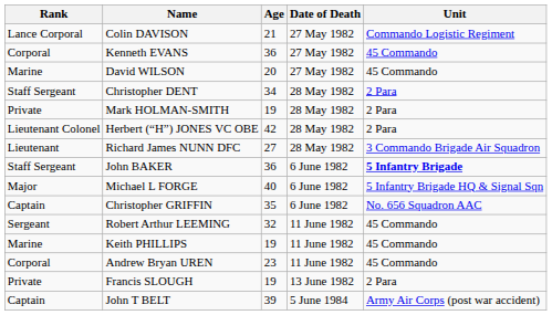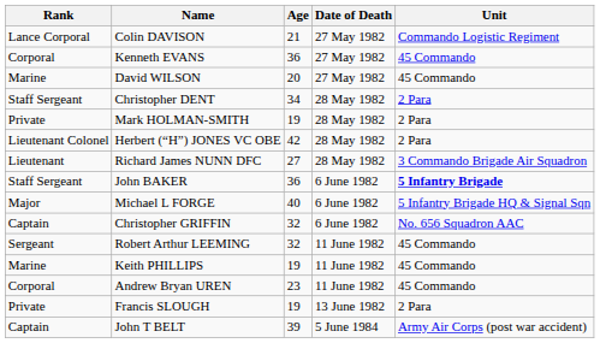Christopher GRIFFIN | Age: 35 -> 32
